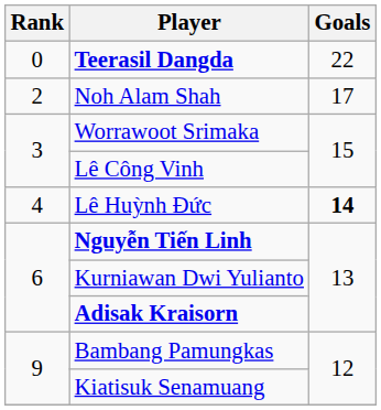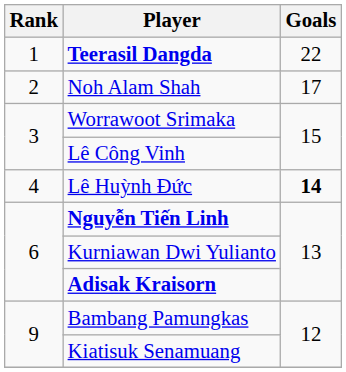Teerasil Dangda | Rank: 0 -> 1
